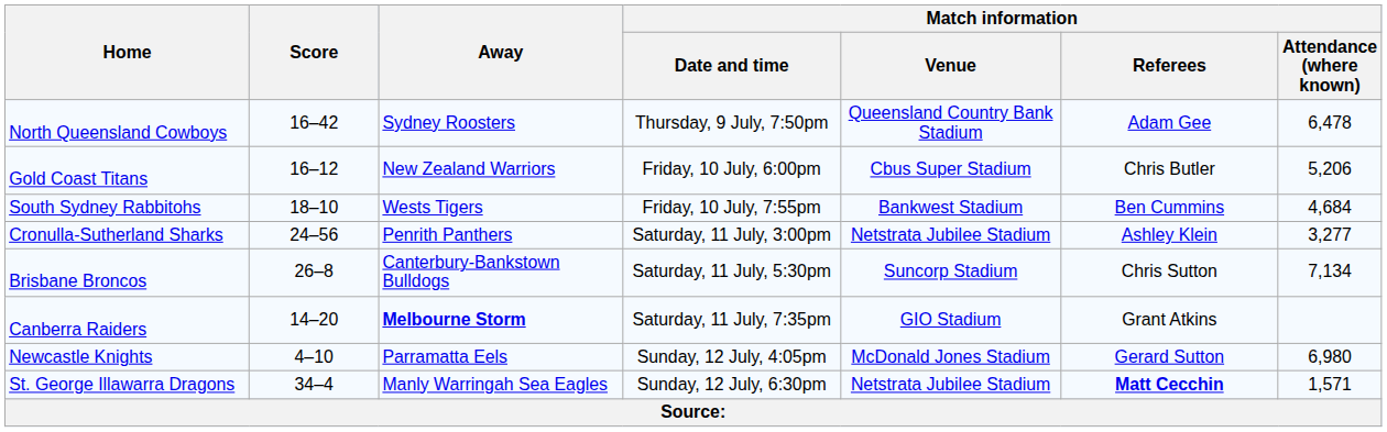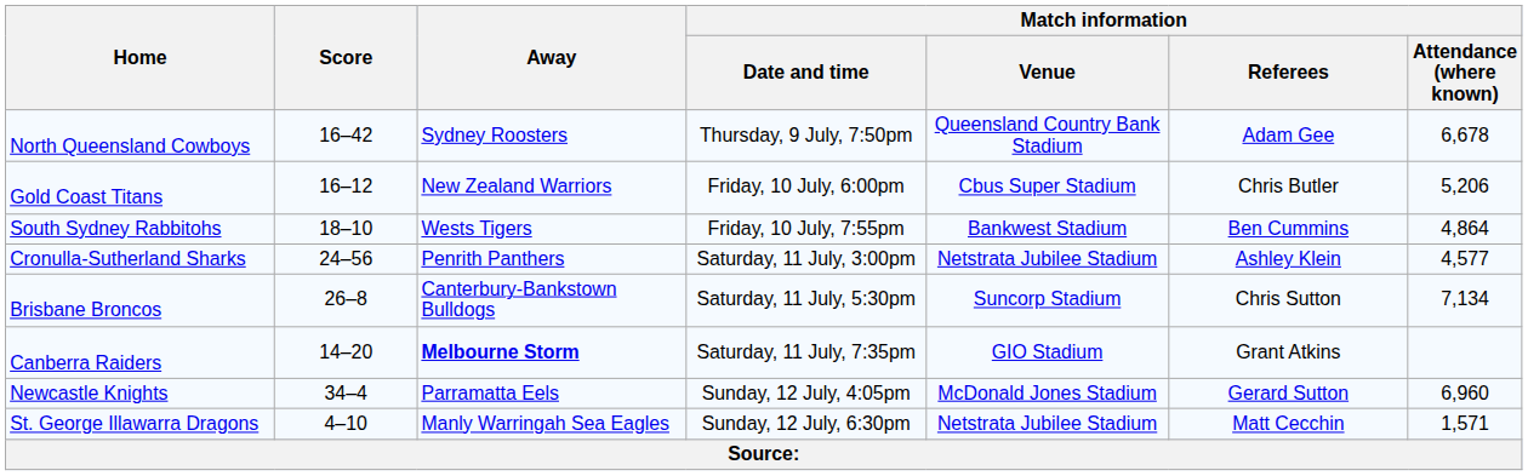North Queensland Cowboys | Match information / Attendance (where known): 6,478 -> 6,678
South Sydney Rabbitohs | Match information / Attendance (where known): 4,684 -> 4,864
Cronulla-Sutherland Sharks | Match information / Attendance (where known): 3,277 -> 4,577
Newcastle Knights | Score: 4–10 -> 34–4
Newcastle Knights | Match information / Attendance (where known): 6,980 -> 6,960
St. George Illawarra Dragons | Score: 34–4 -> 4–10
St. George Illawarra Dragons | Match information / Referees: bold -> normal
